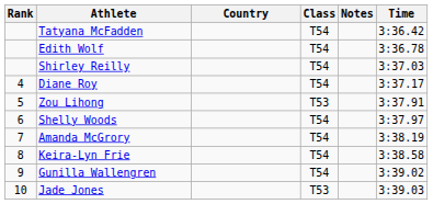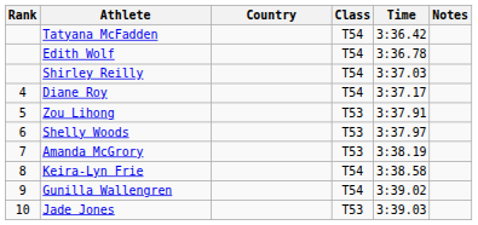columns swapped: Time <-> Notes
Shelly Woods | Class: T54 -> T53
Amanda McGrory | Class: T54 -> T53
